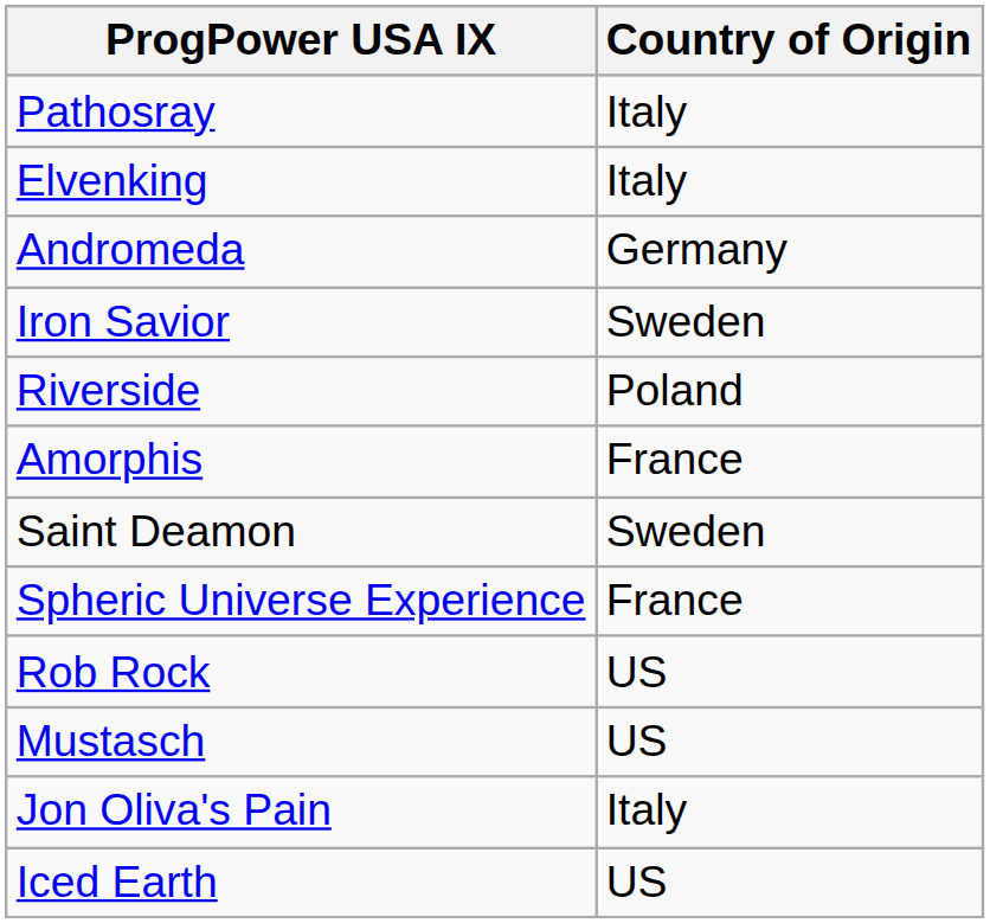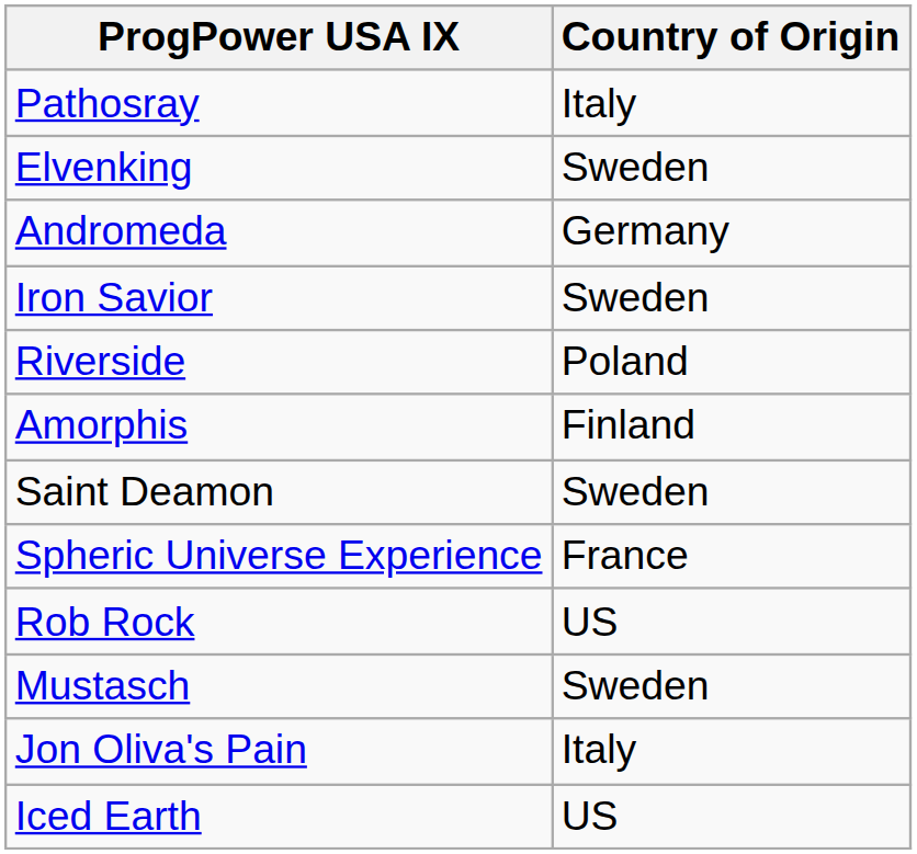Elvenking | Country of Origin: Italy -> Sweden
Amorphis | Country of Origin: France -> Finland
Mustasch | Country of Origin: US -> Sweden
